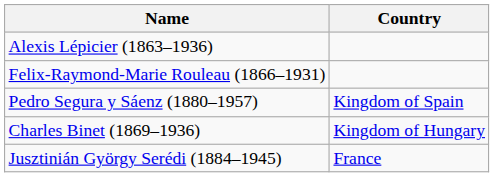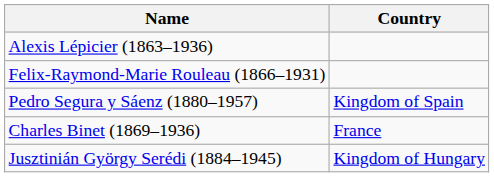Charles Binet (1869–1936) | Country: Kingdom of Hungary -> France
Jusztinián György Serédi (1884–1945) | Country: France -> Kingdom of Hungary
